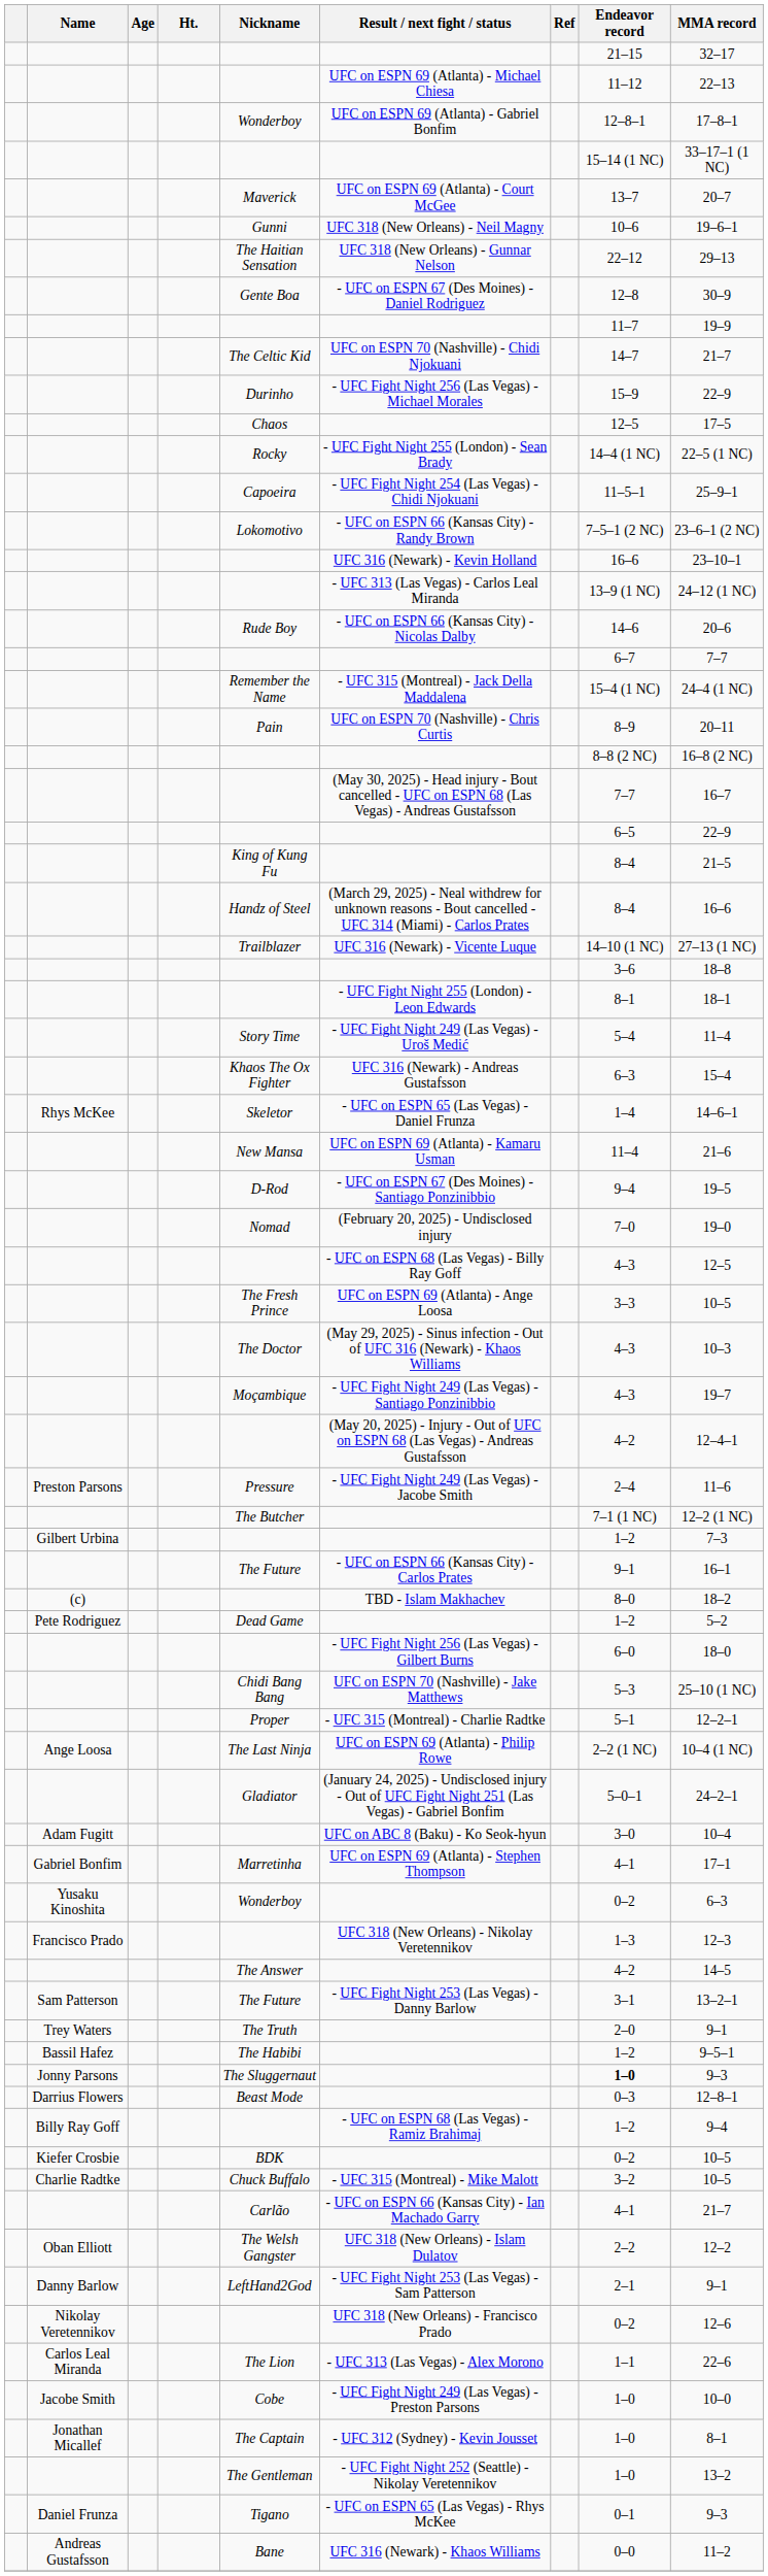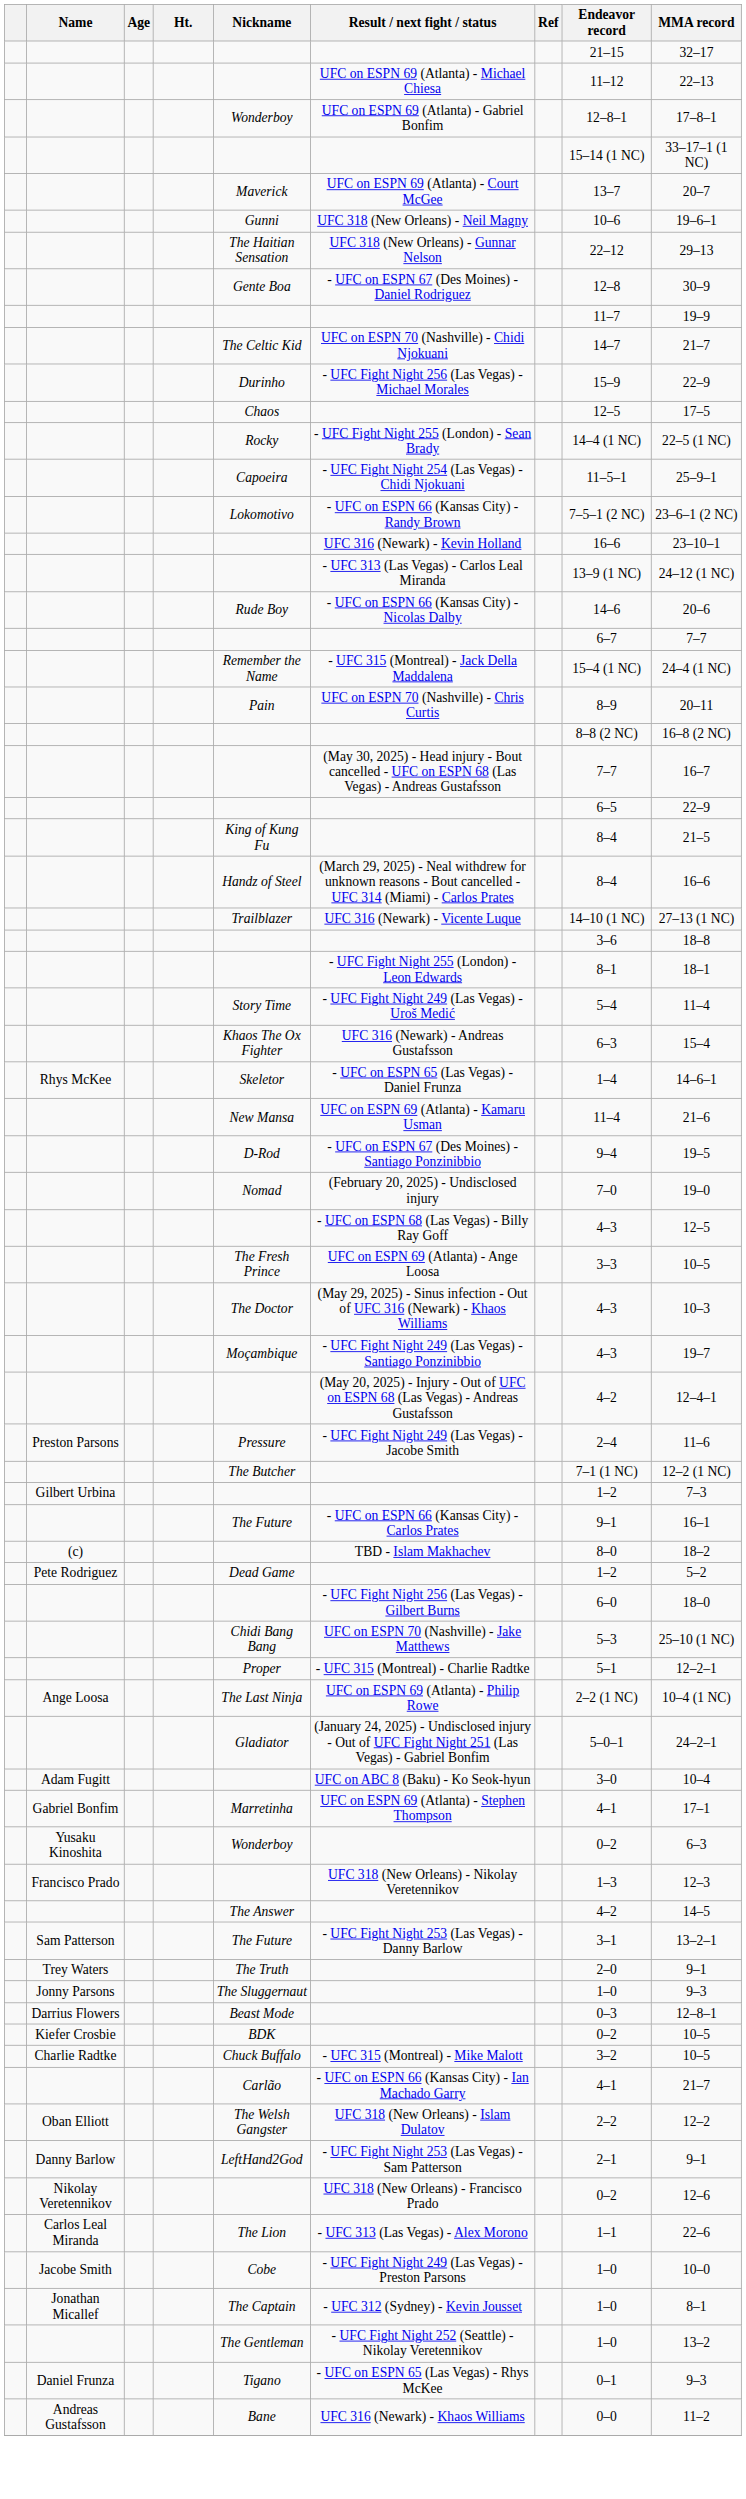- row: Bassil Hafez | The Habibi | 1–2 | 9–5–1
Jonny Parsons | Endeavor record: bold -> normal
- row: Billy Ray Goff | - UFC on ESPN 68 (Las Vegas) - Ramiz Brahimaj | 1–2 | 9–4
